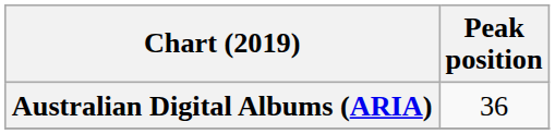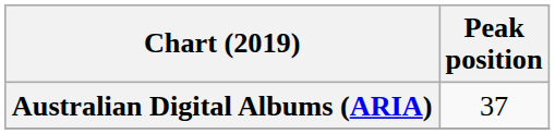Australian Digital Albums (ARIA) | Peak position: 36 -> 37
